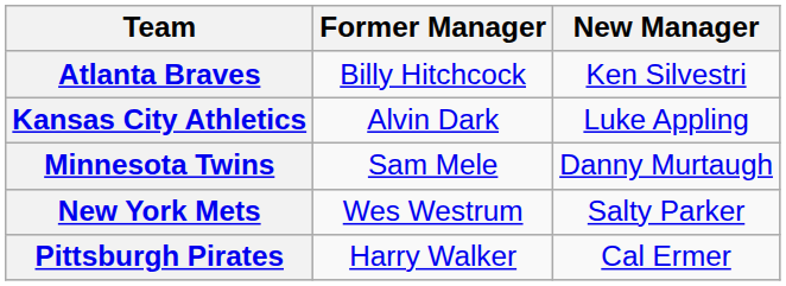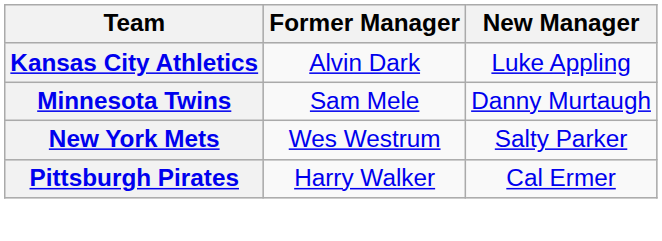- row: Atlanta Braves | Billy Hitchcock | Ken Silvestri
